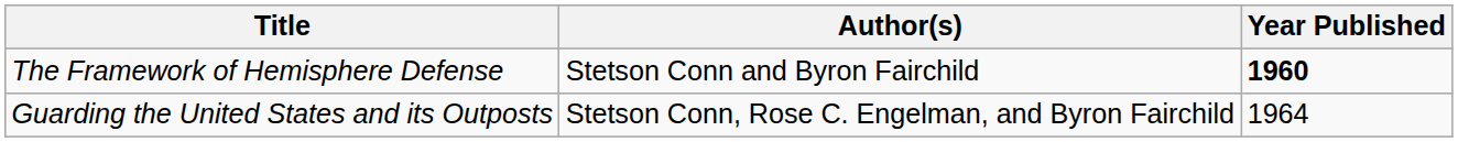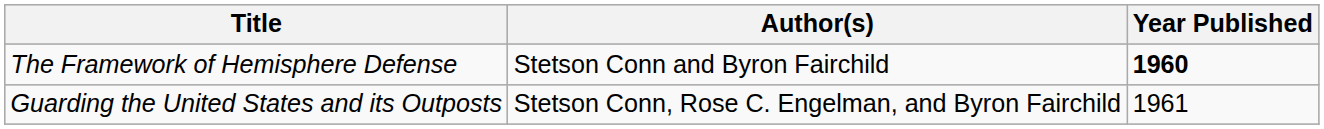Guarding the United States and its Outposts | Year Published: 1964 -> 1961
